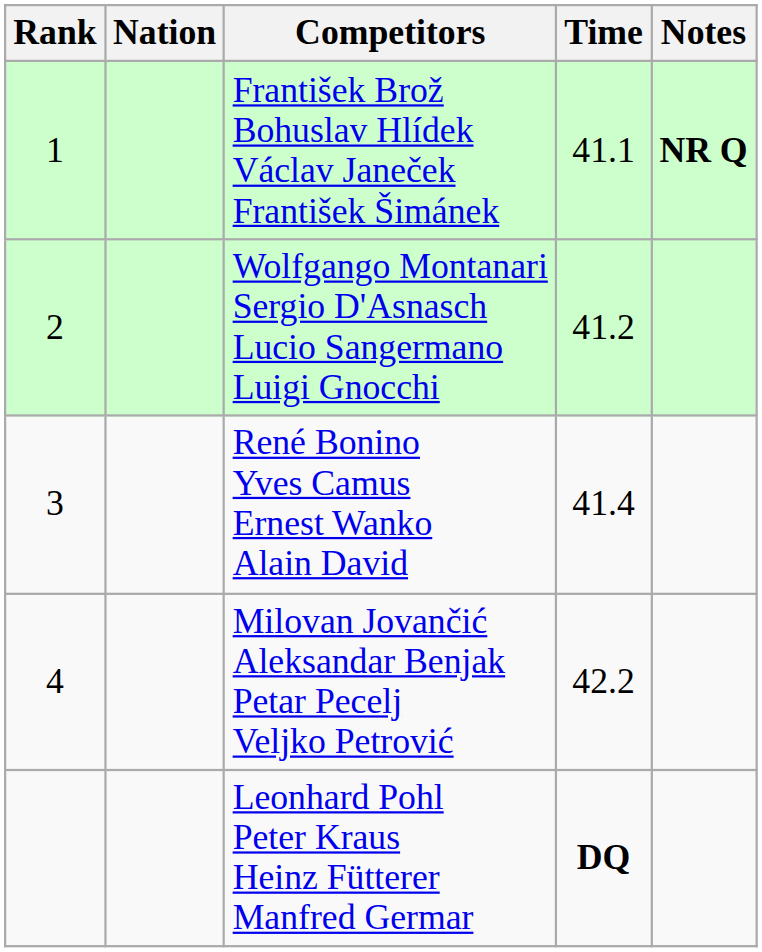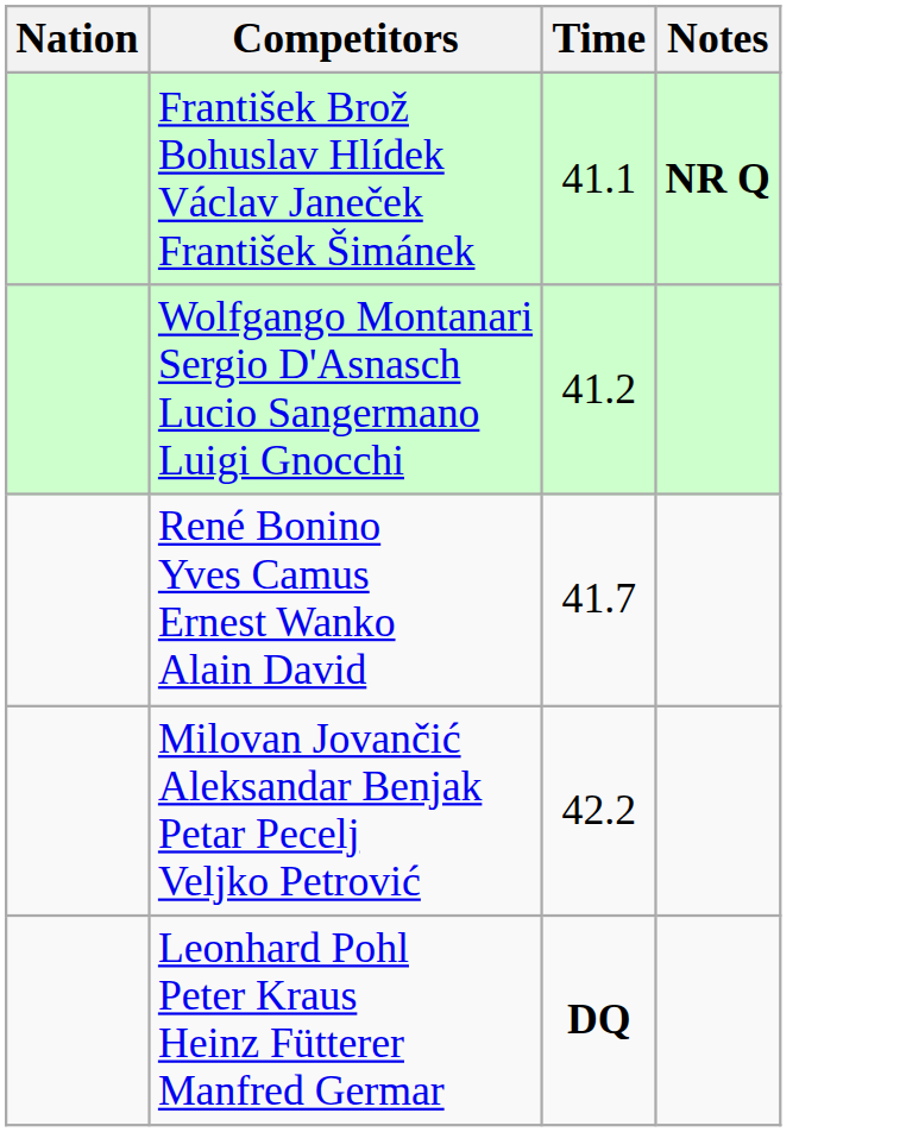- column: Rank | 1 | 2 | 3 | 4
René Bonino Yves Camus Ernest Wanko Alain David | Time: 41.4 -> 41.7
